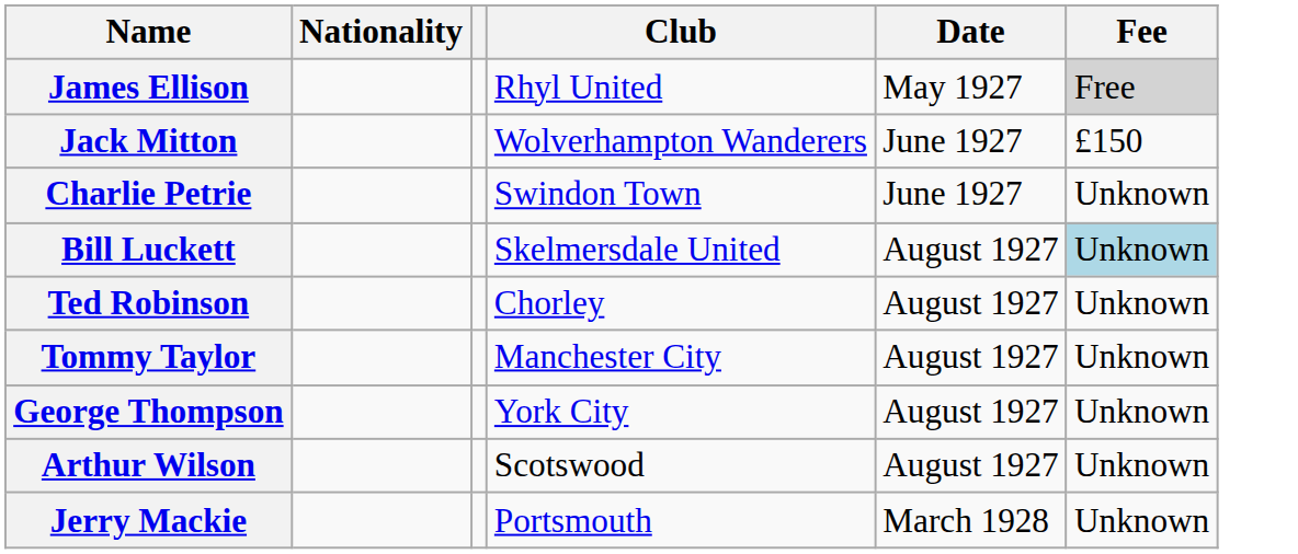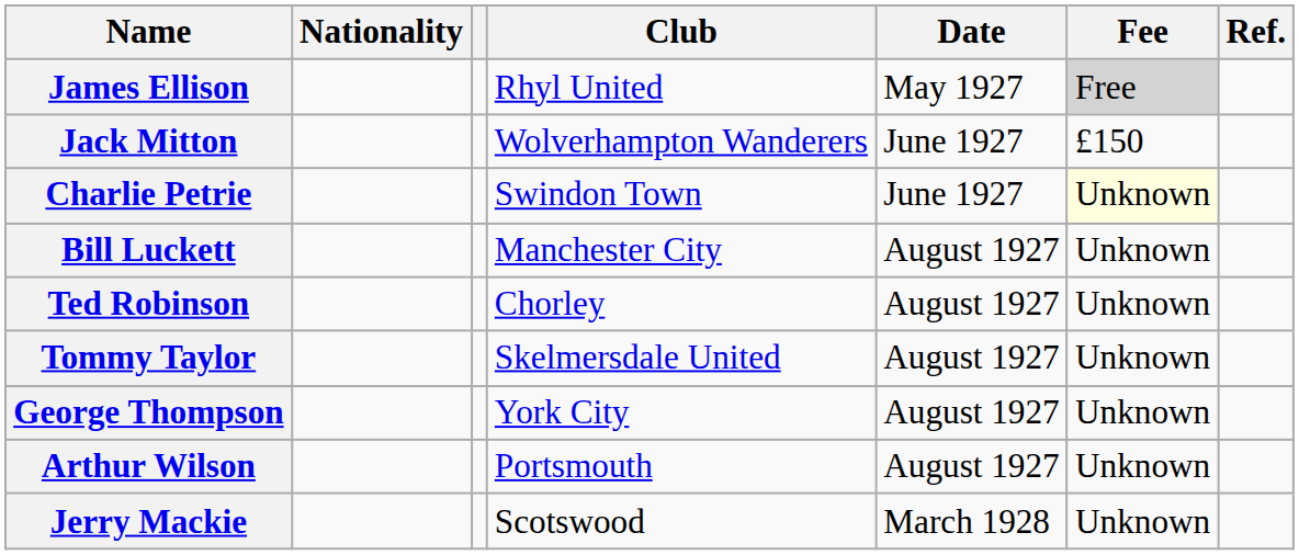+ column: Ref.
Charlie Petrie | Fee: no background -> lightyellow background
Bill Luckett | Club: Skelmersdale United -> Manchester City
Bill Luckett | Fee: lightblue background -> no background
Tommy Taylor | Club: Manchester City -> Skelmersdale United
Arthur Wilson | Club: Scotswood -> Portsmouth
Jerry Mackie | Club: Portsmouth -> Scotswood
